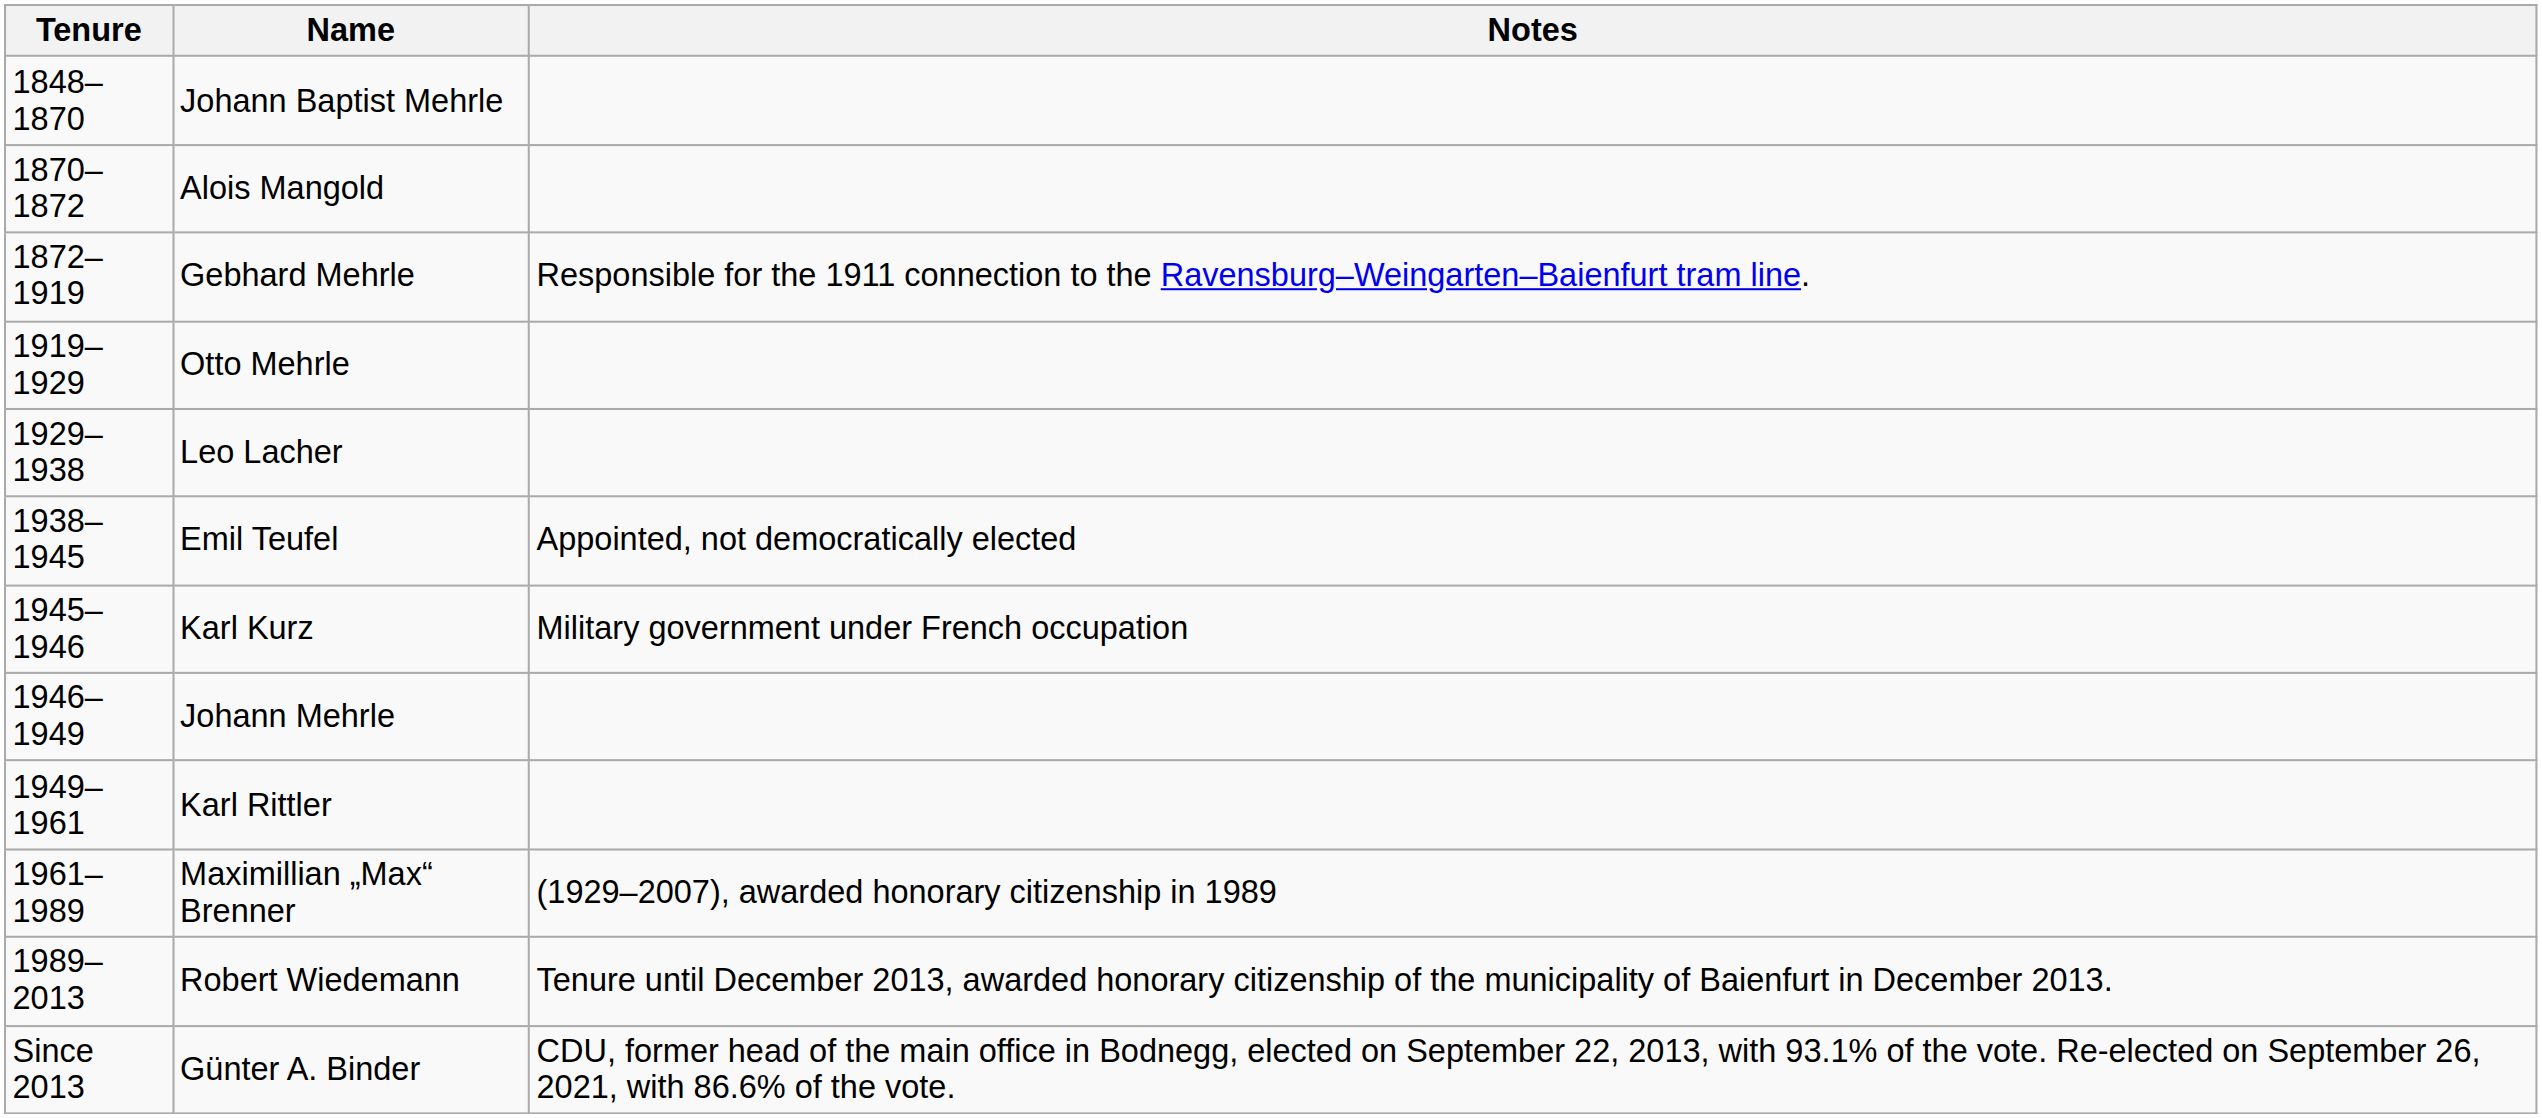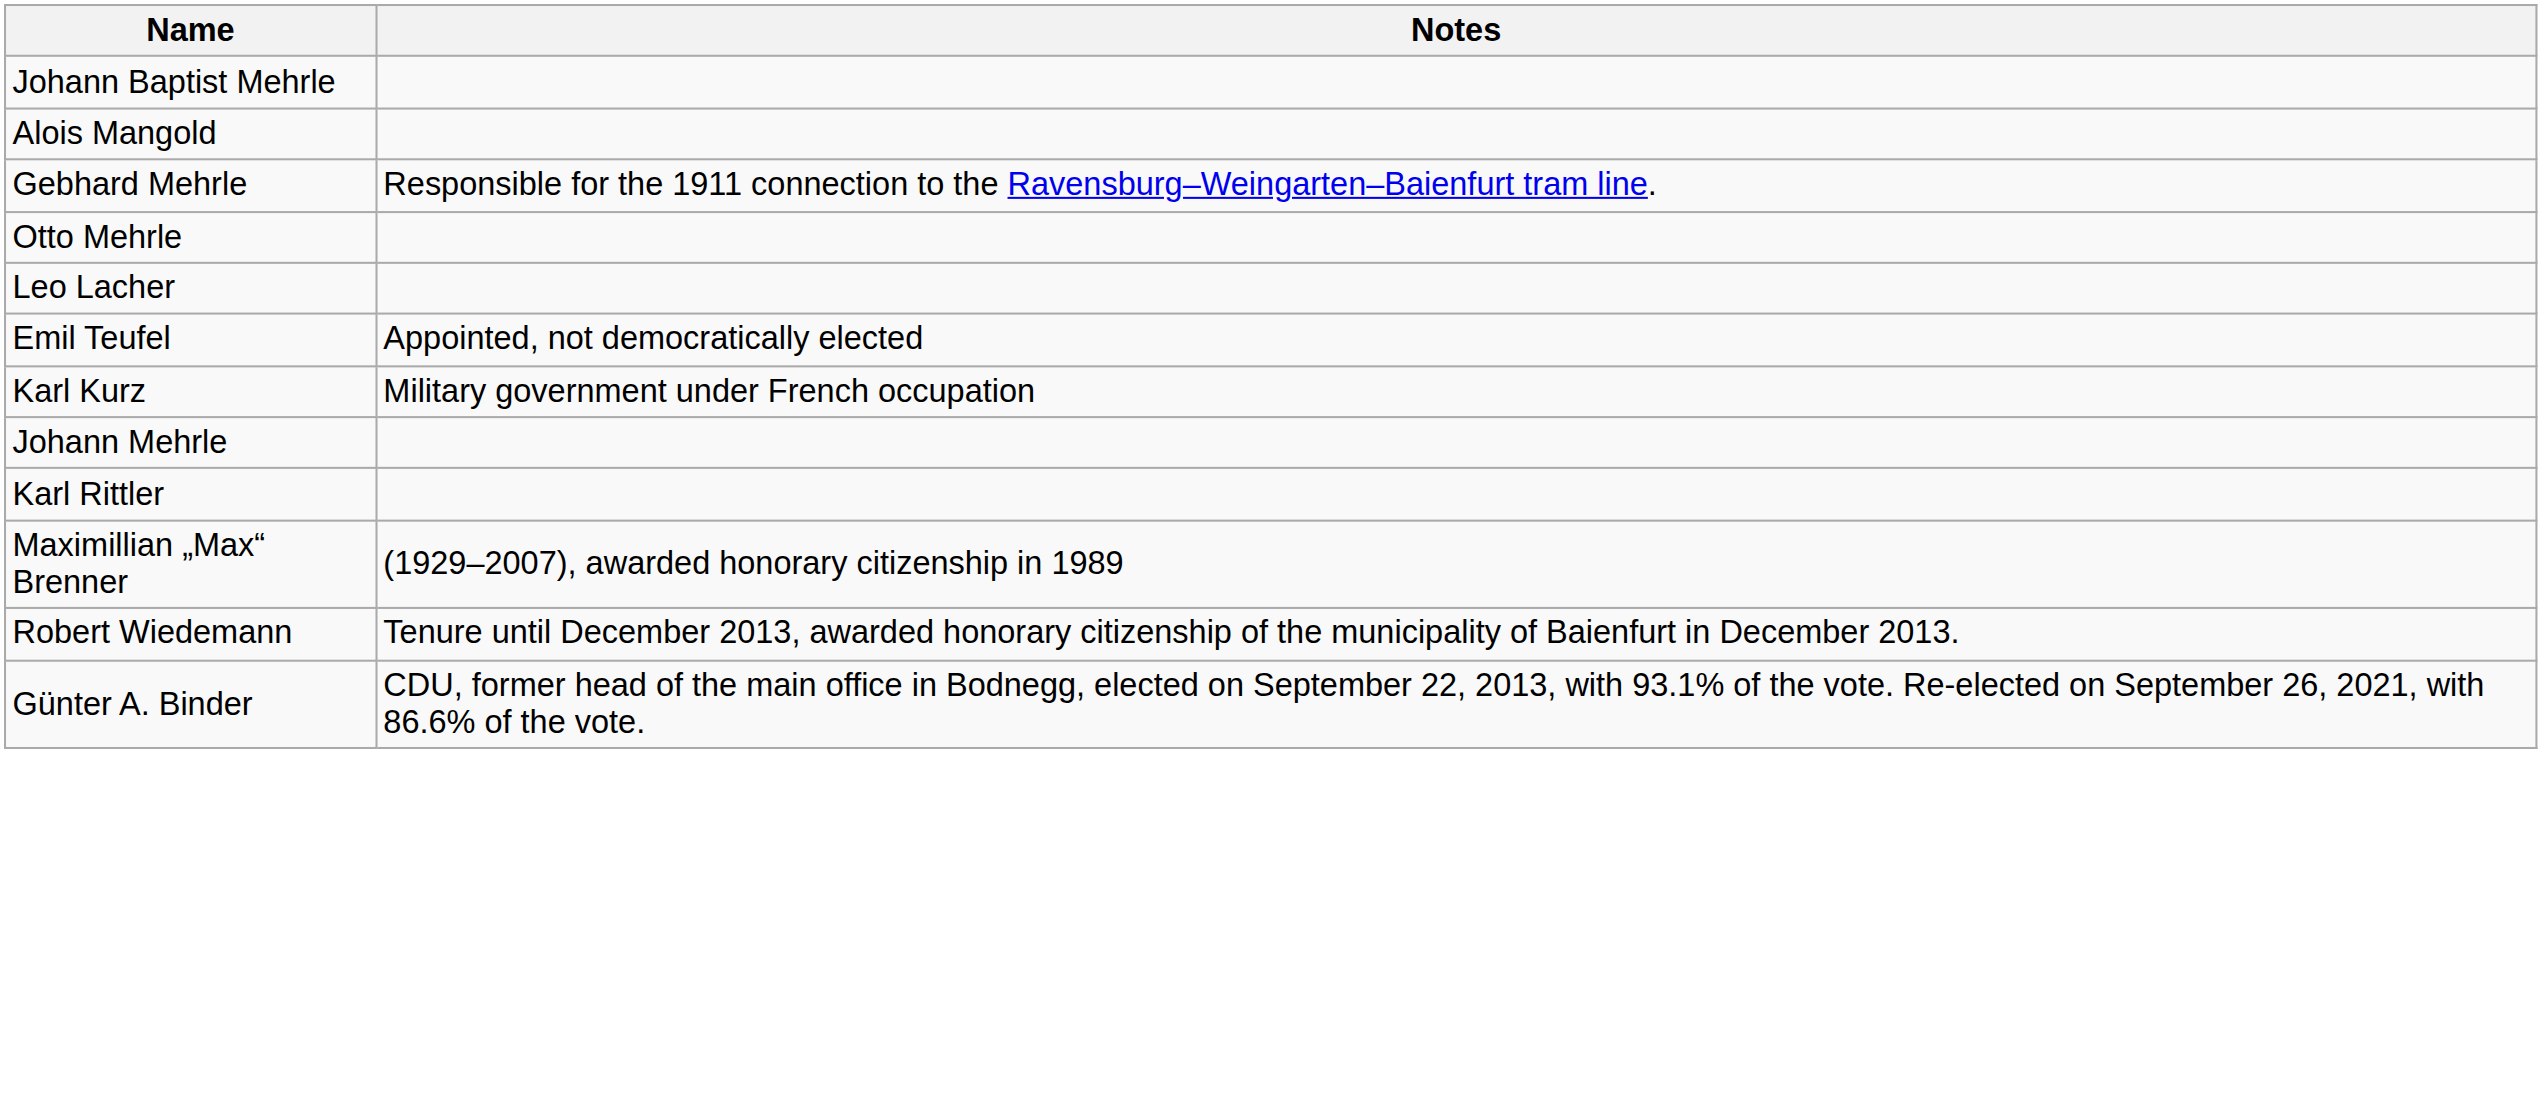- column: Tenure | 1848–1870 | 1870–1872 | 1872–1919 | 1919–1929 | 1929–1938 | 1938–1945 | 1945–1946 | 1946–1949 | 1949–1961 | 1961–1989 | 1989–2013 | Since 2013
